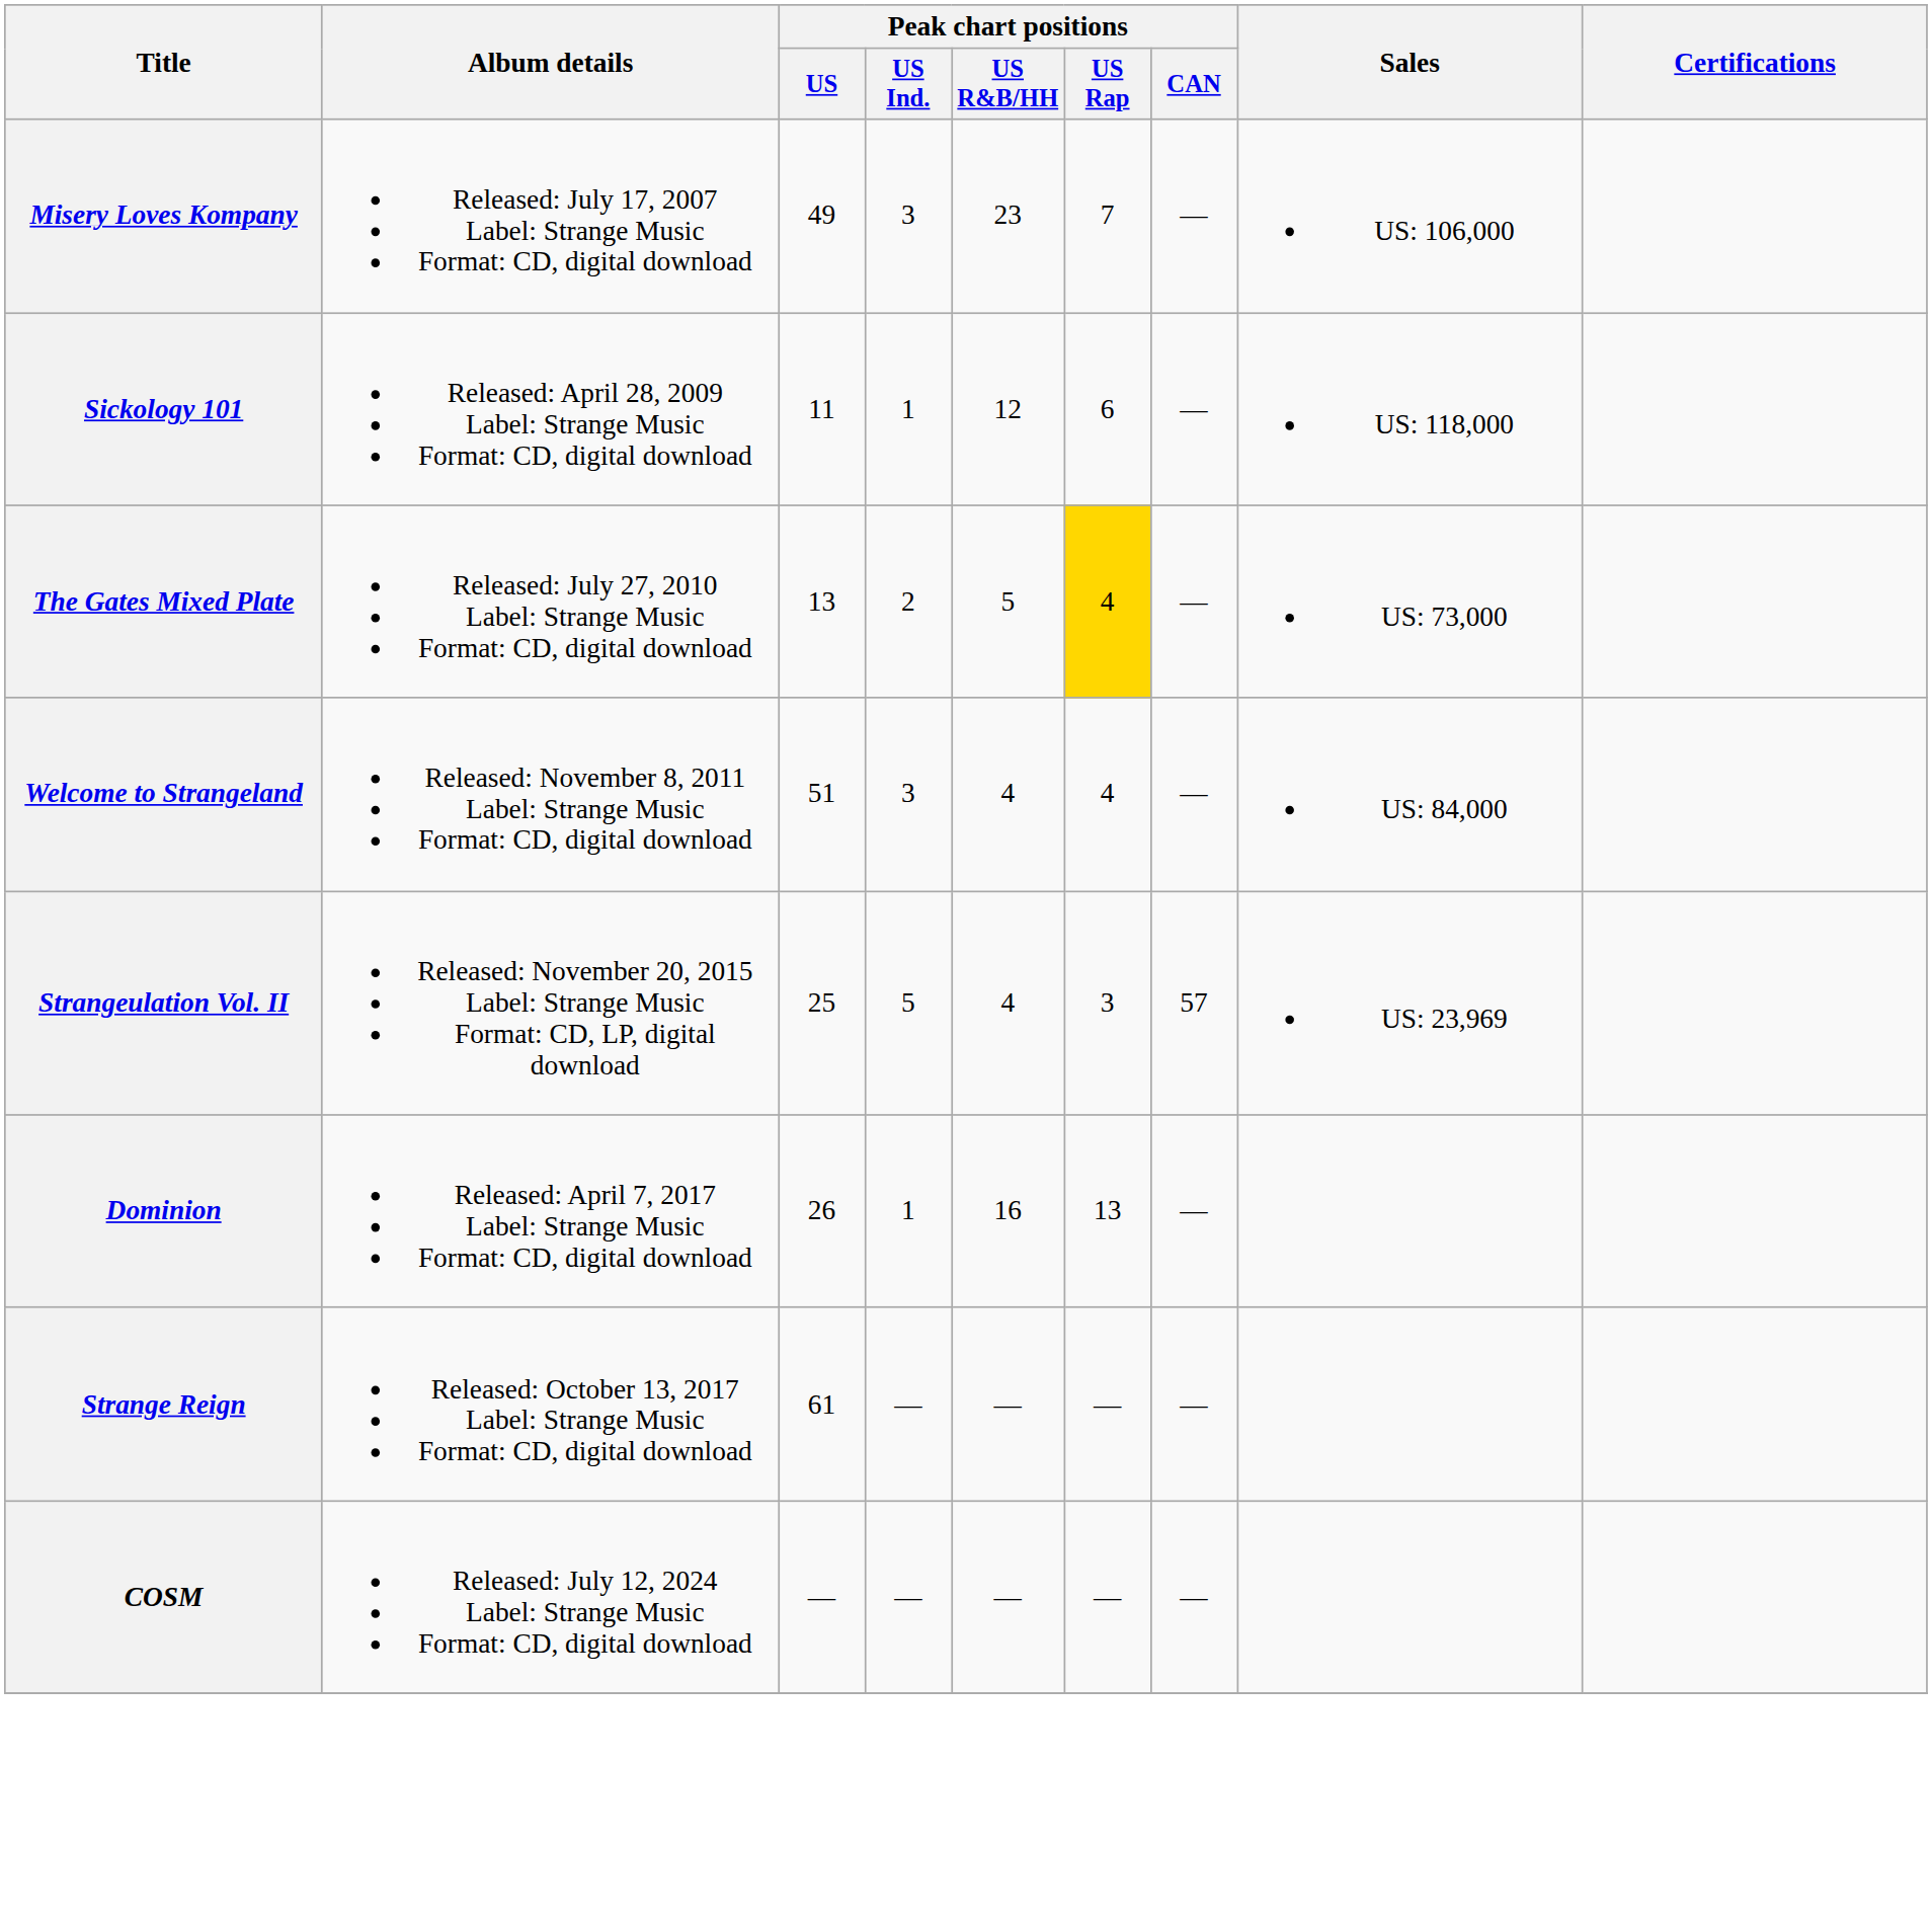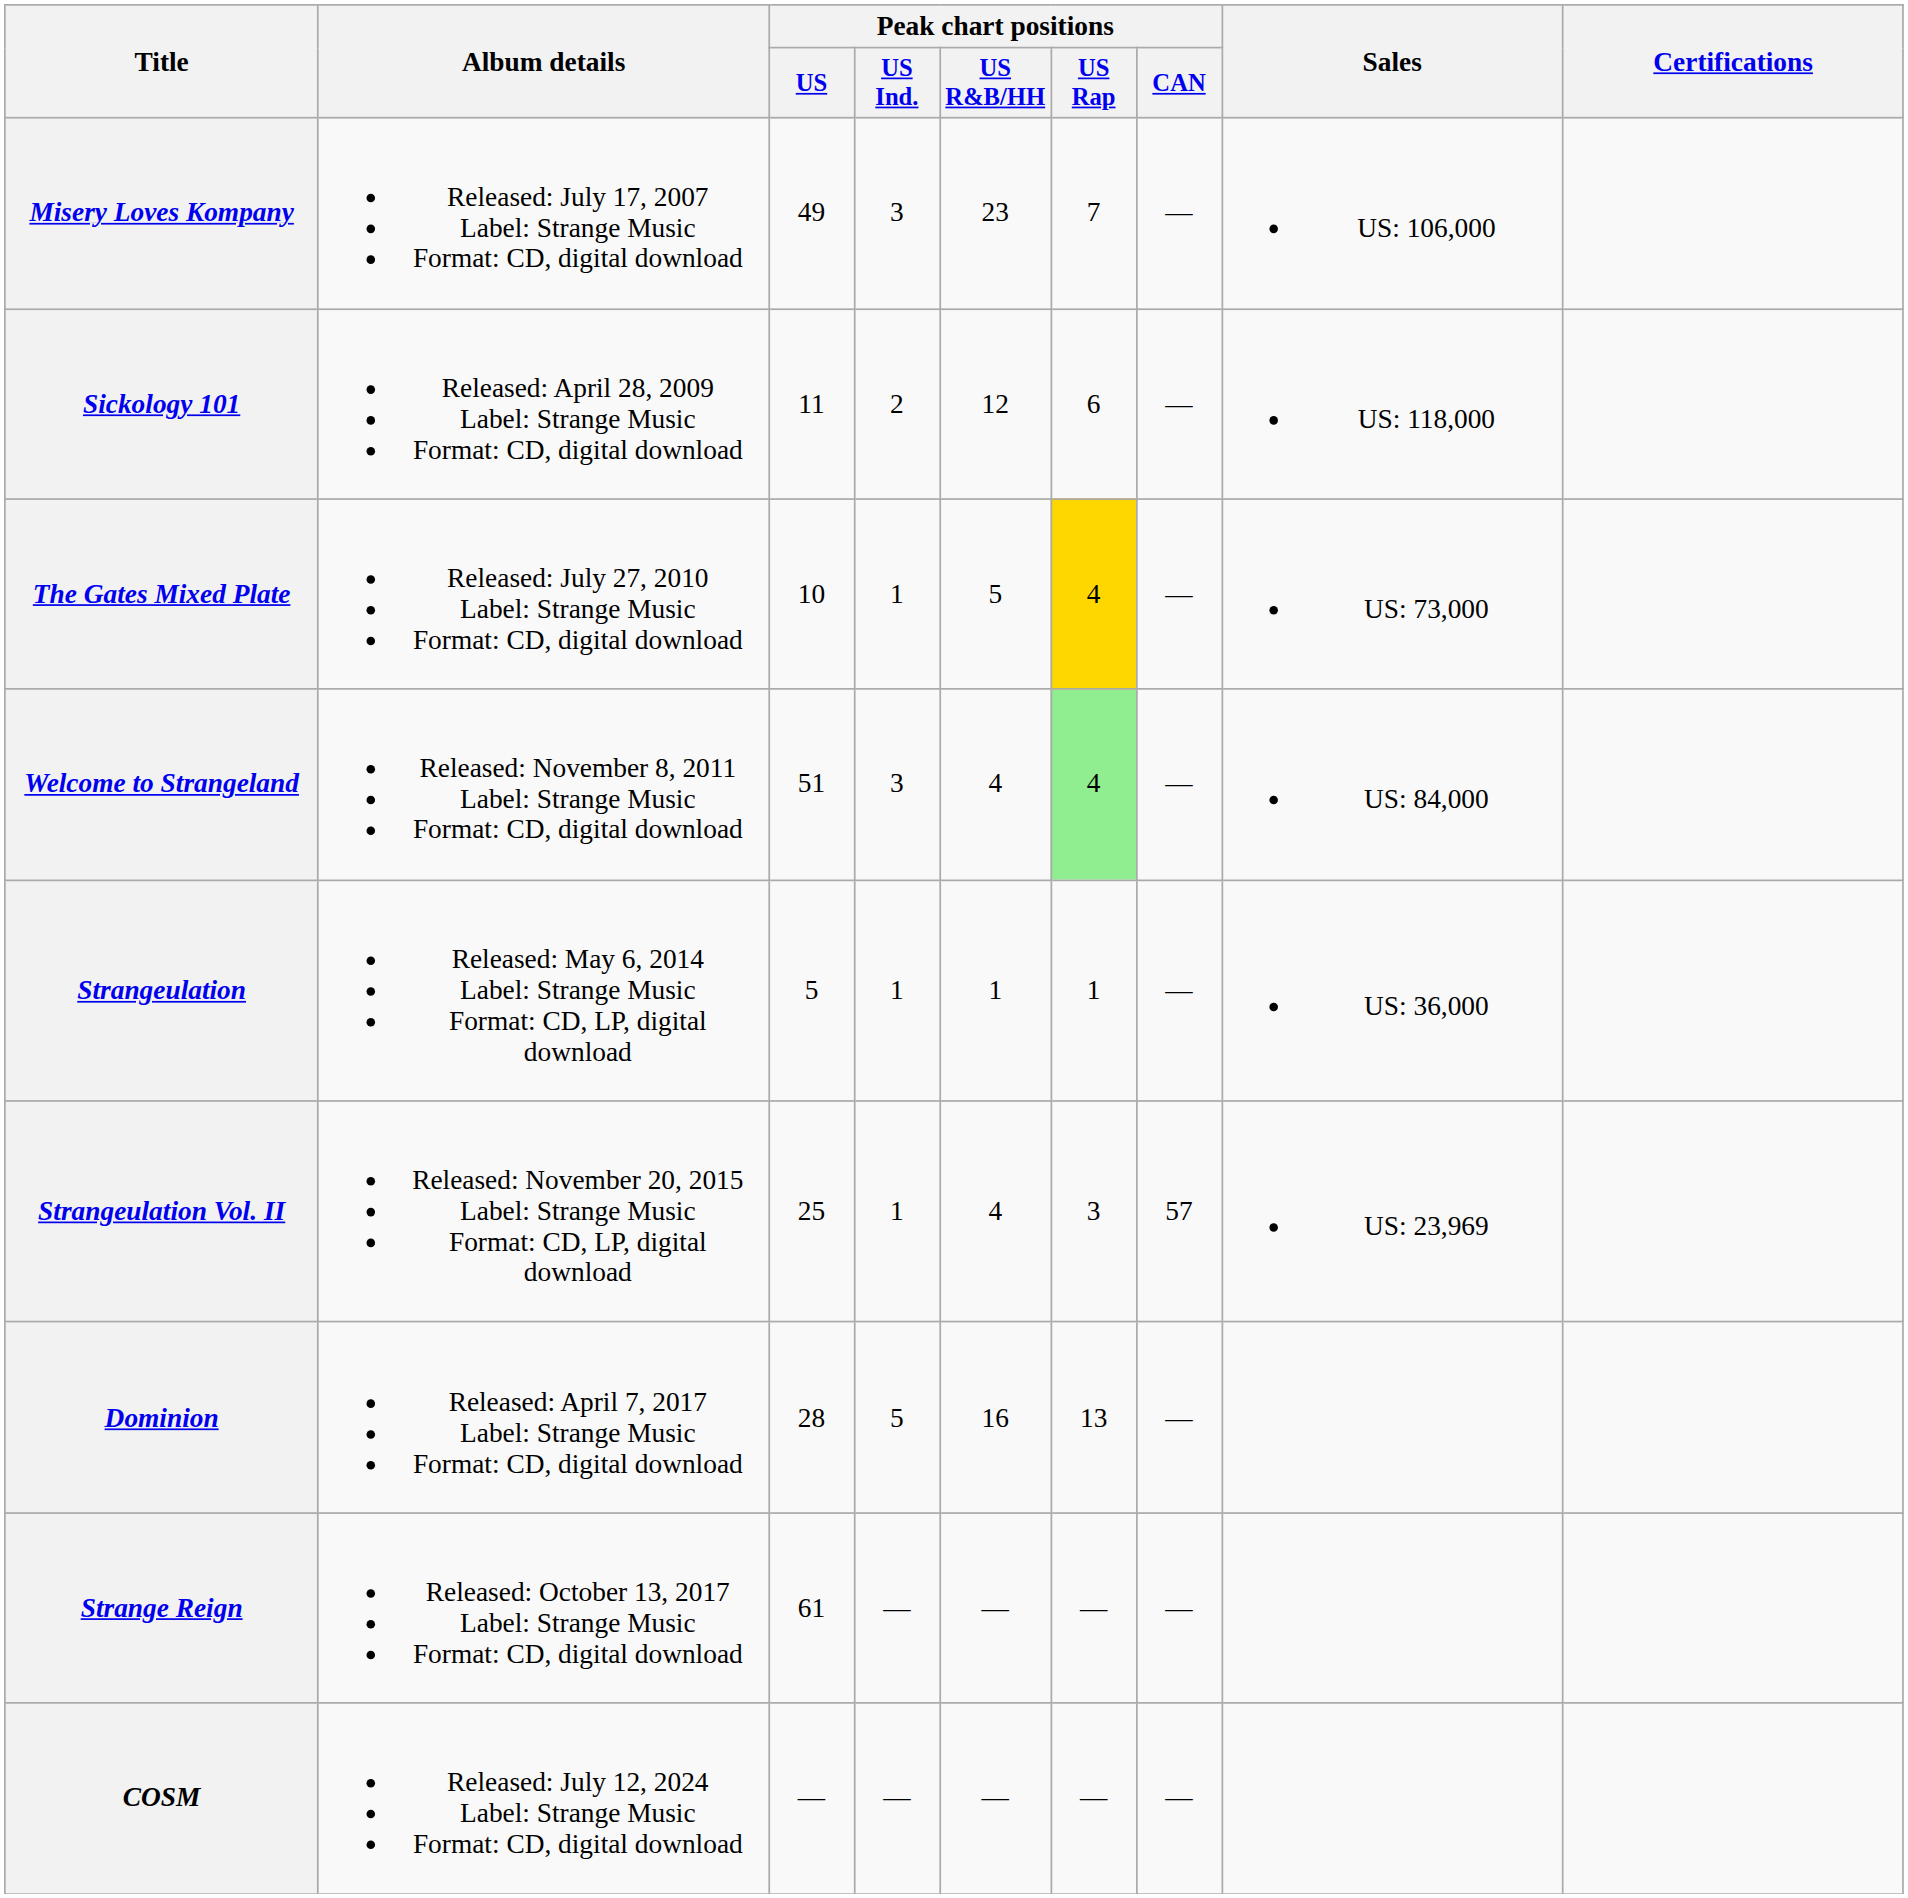Sickology 101 | Peak chart positions / US Ind.: 1 -> 2
The Gates Mixed Plate | Peak chart positions / US: 13 -> 10
The Gates Mixed Plate | Peak chart positions / US Ind.: 2 -> 1
Welcome to Strangeland | Peak chart positions / US Rap: no background -> lightgreen background
+ row: Strangeulation | Released: May 6, 2014 Label: Strange Music Format: CD, LP, digital download | 5 | 1 | 1 | 1 | — | US: 36,000
Strangeulation Vol. II | Peak chart positions / US Ind.: 5 -> 1
Dominion | Peak chart positions / US: 26 -> 28
Dominion | Peak chart positions / US Ind.: 1 -> 5
